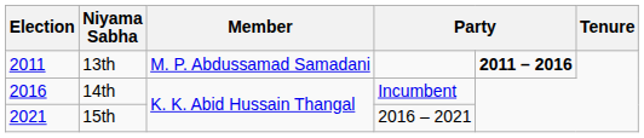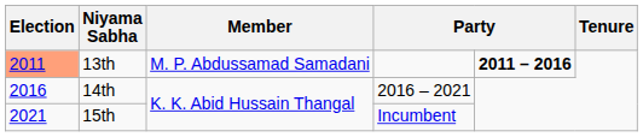13th | Election: no background -> lightsalmon background
14th | column 4: Incumbent -> 2016 – 2021
15th | column 4: 2016 – 2021 -> Incumbent
